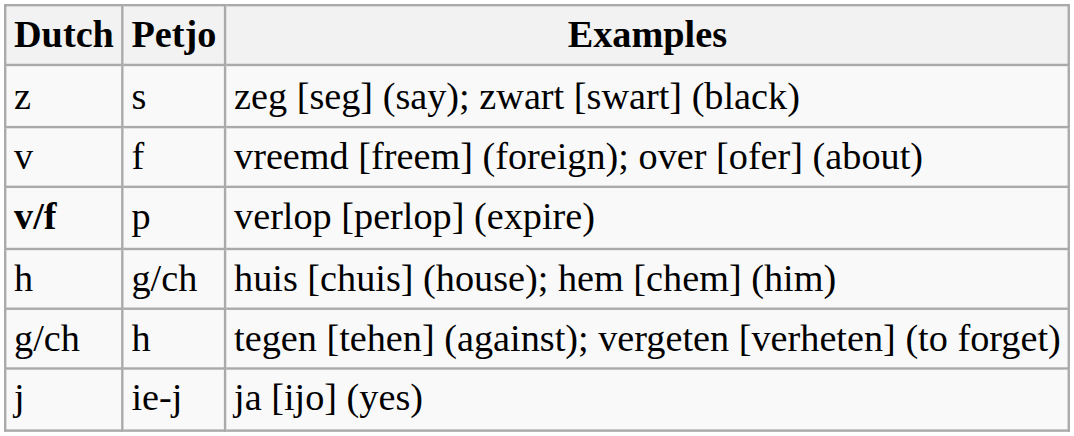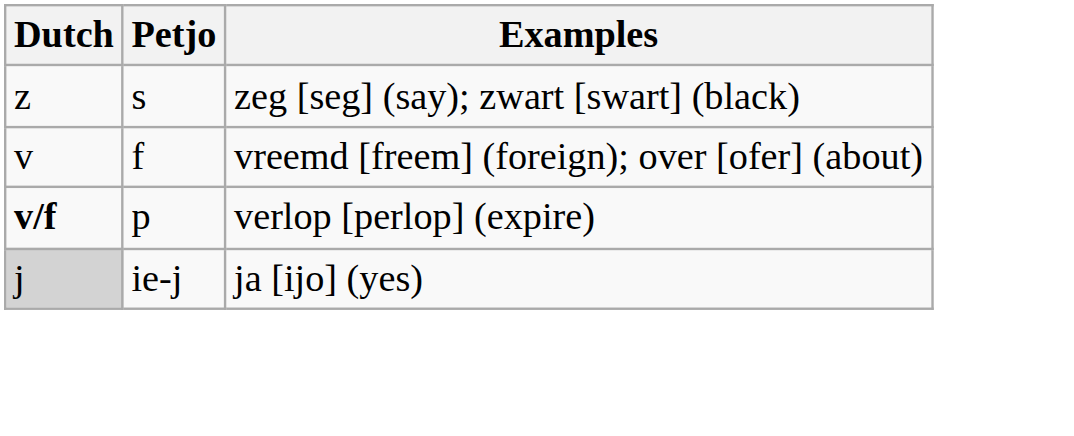- row: h | g/ch | huis [chuis] (house); hem [chem] (him)
- row: g/ch | h | tegen [tehen] (against); vergeten [verheten] (to forget)
ja [ijo] (yes) | Dutch: no background -> lightgrey background
